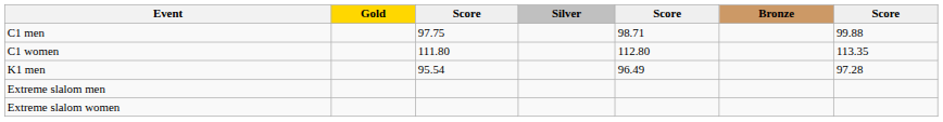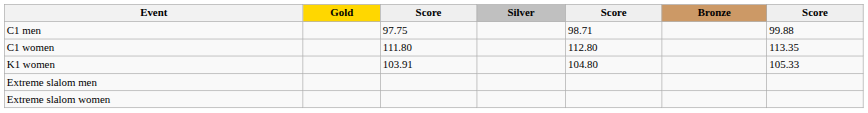- row: K1 men | 95.54 | 96.49 | 97.28
+ row: K1 women | 103.91 | 104.80 | 105.33
